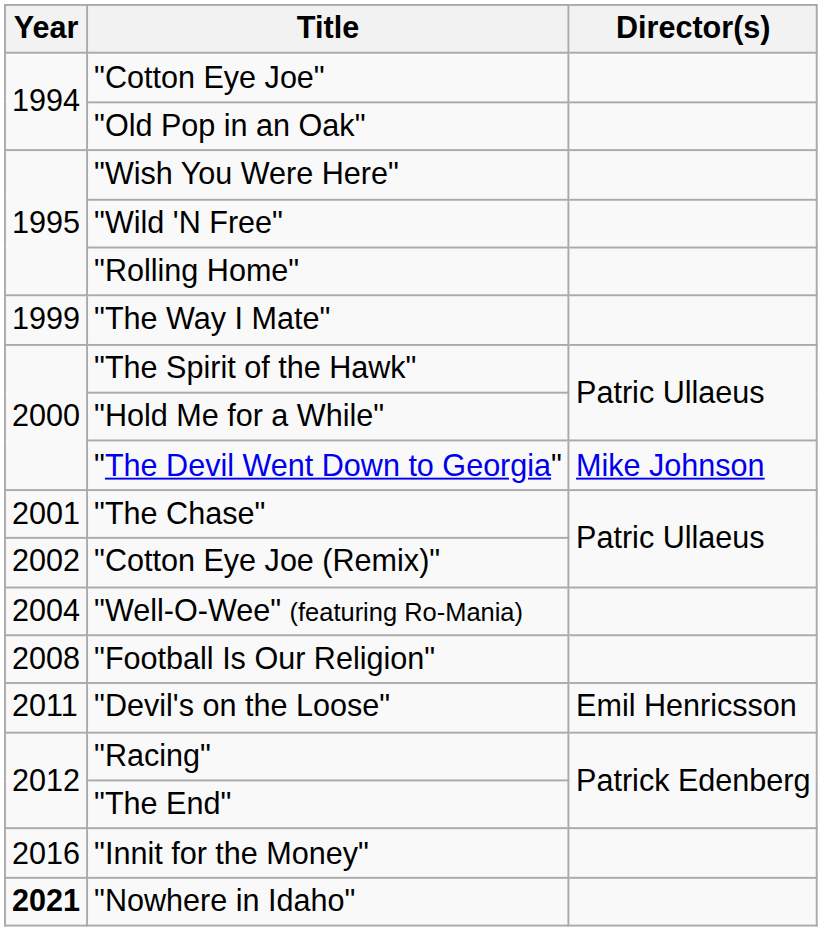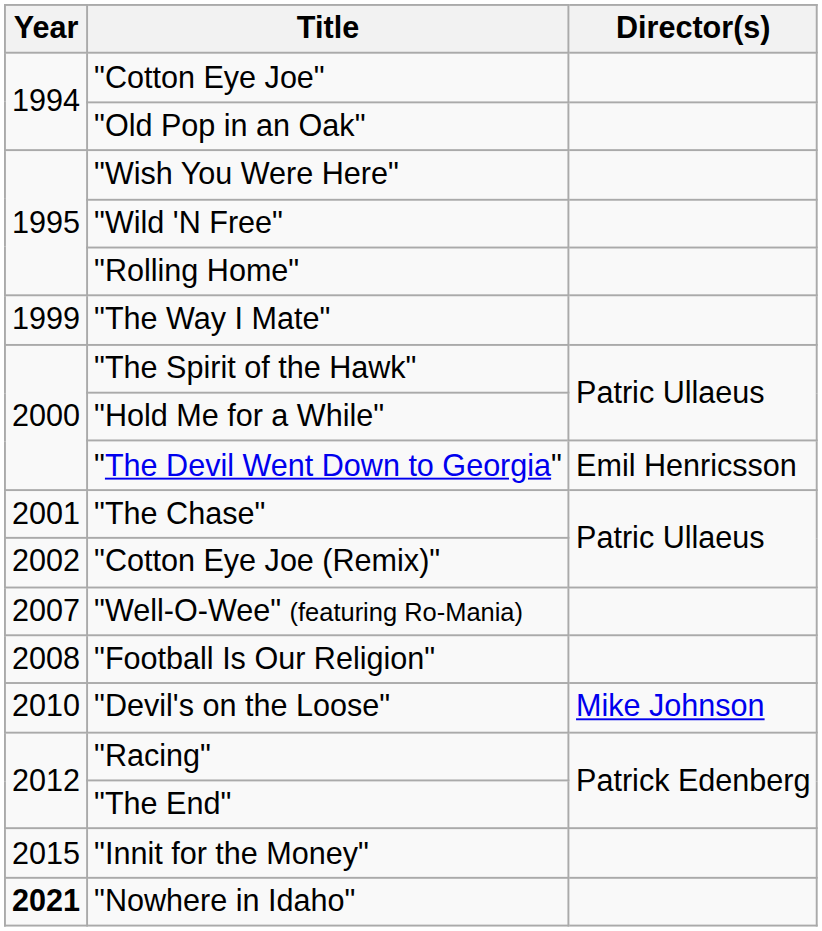"The Devil Went Down to Georgia" | Director(s): Mike Johnson -> Emil Henricsson
"Well-O-Wee" (featuring Ro-Mania) | Year: 2004 -> 2007
"Devil's on the Loose" | Year: 2011 -> 2010
"Devil's on the Loose" | Director(s): Emil Henricsson -> Mike Johnson
"Innit for the Money" | Year: 2016 -> 2015
